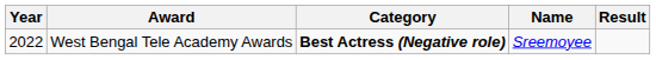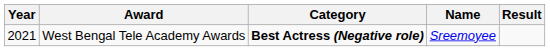West Bengal Tele Academy Awards | Year: 2022 -> 2021
